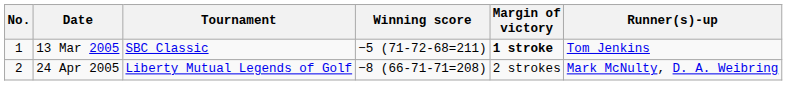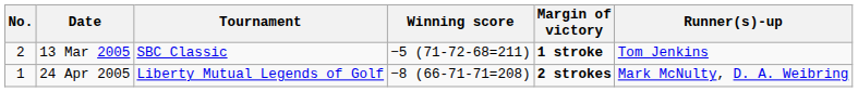13 Mar 2005 | No.: 1 -> 2
24 Apr 2005 | No.: 2 -> 1
24 Apr 2005 | Margin of victory: normal -> bold
